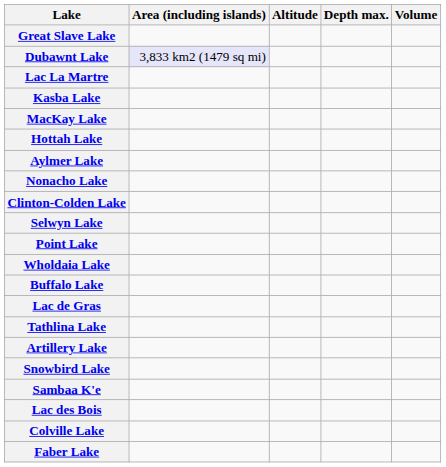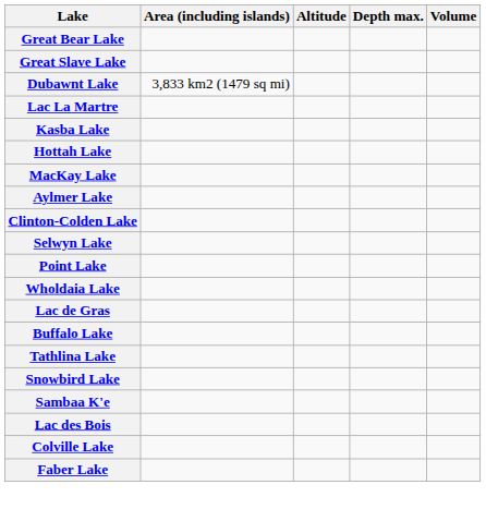+ row: Great Bear Lake
Dubawnt Lake | Area (including islands): lavender background -> no background
rows swapped: MacKay Lake <-> Hottah Lake
- row: Nonacho Lake
rows swapped: Lac de Gras <-> Buffalo Lake
- row: Artillery Lake
